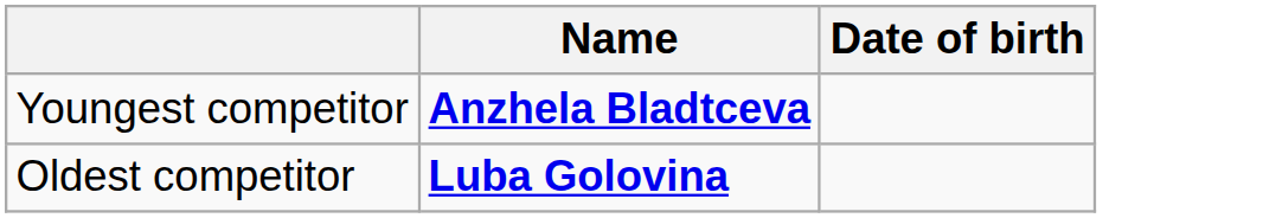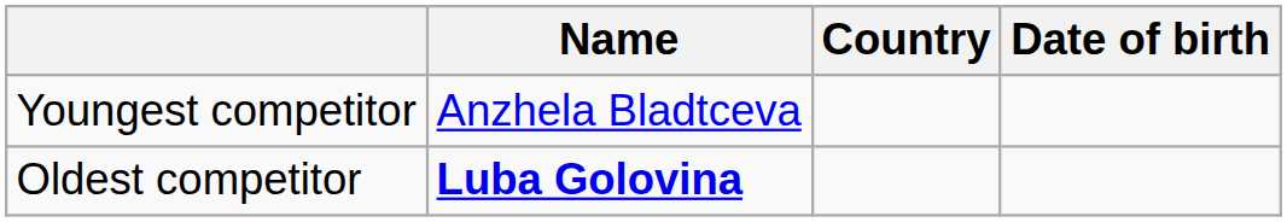+ column: Country
Youngest competitor | Name: bold -> normal
